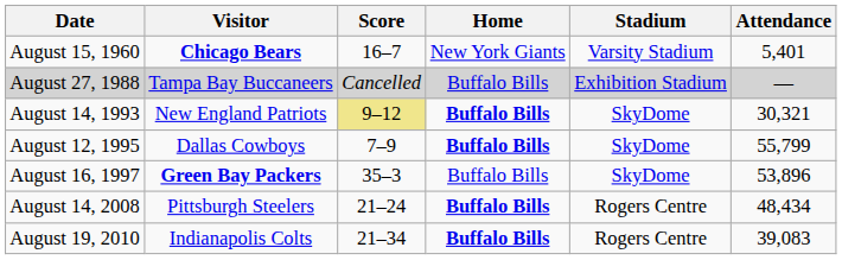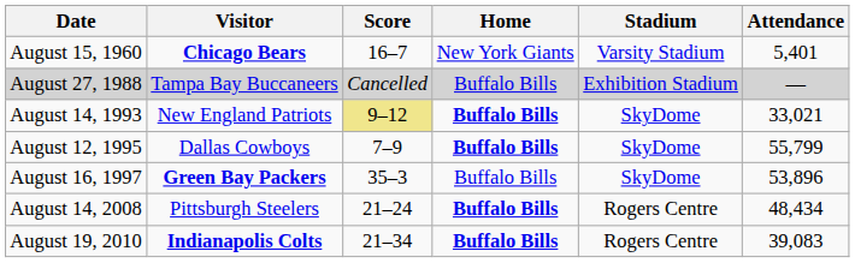August 14, 1993 | Attendance: 30,321 -> 33,021
August 19, 2010 | Visitor: normal -> bold
